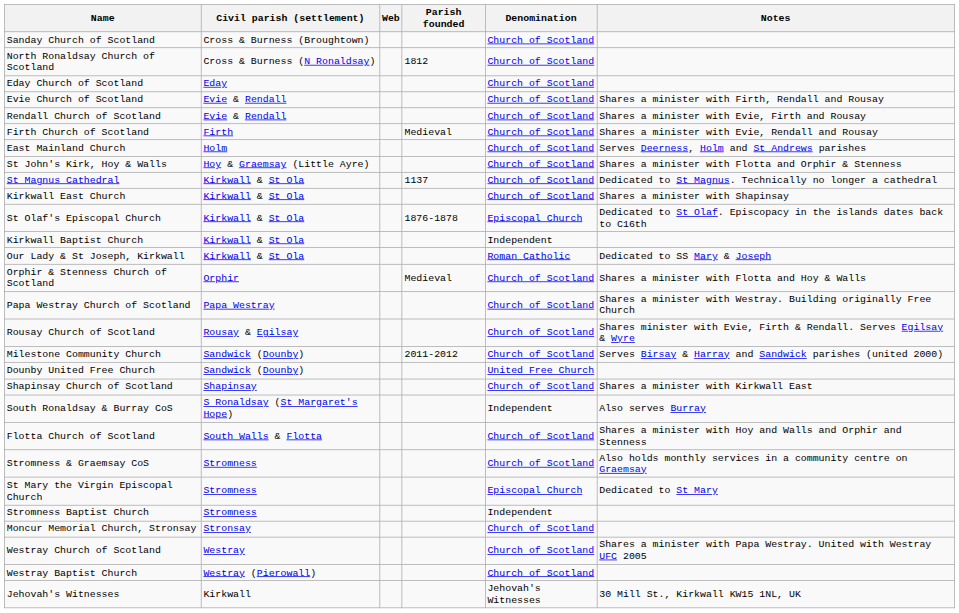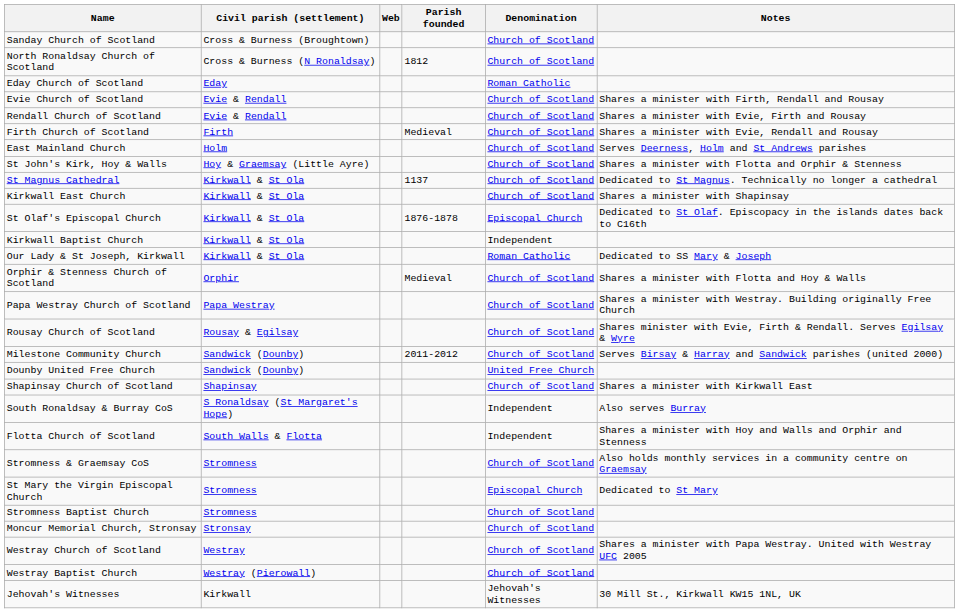Eday Church of Scotland | Denomination: Church of Scotland -> Roman Catholic
Flotta Church of Scotland | Denomination: Church of Scotland -> Independent
Stromness Baptist Church | Denomination: Independent -> Church of Scotland
